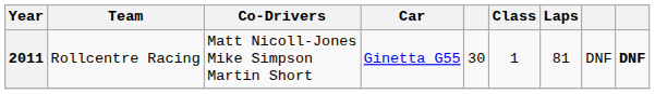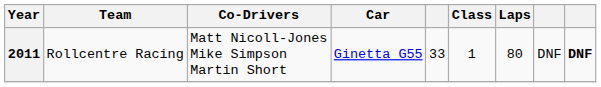2011 | column 5: 30 -> 33
2011 | Laps: 81 -> 80
